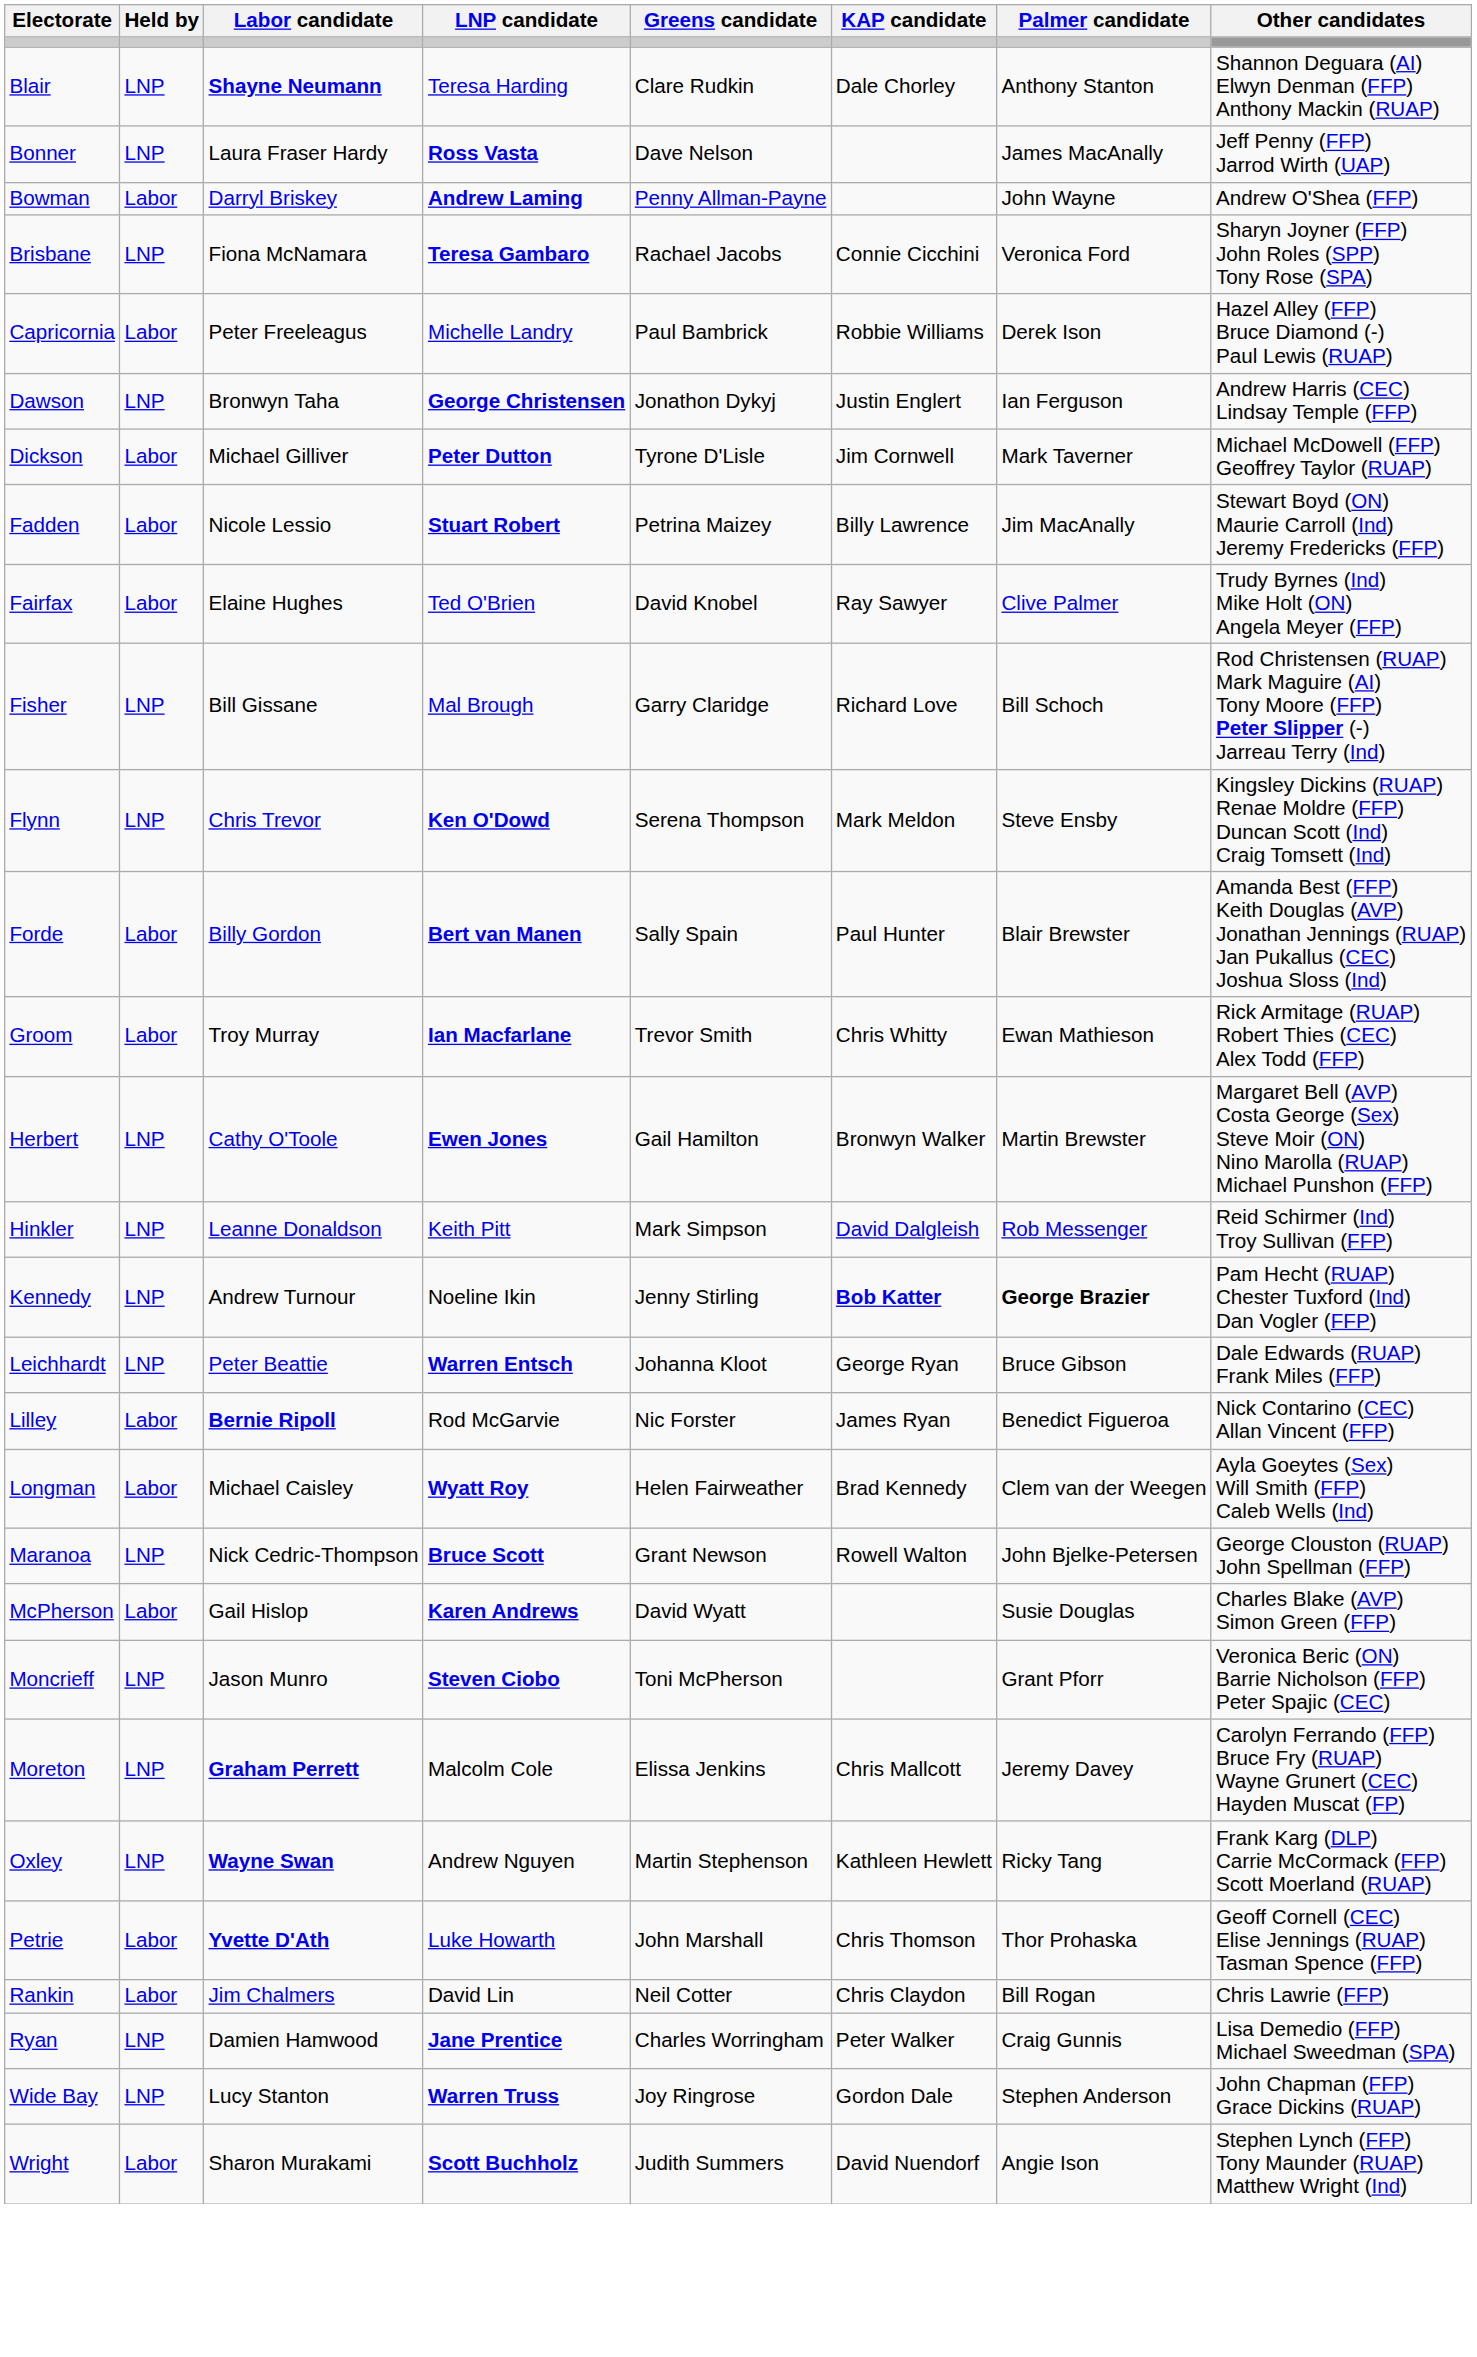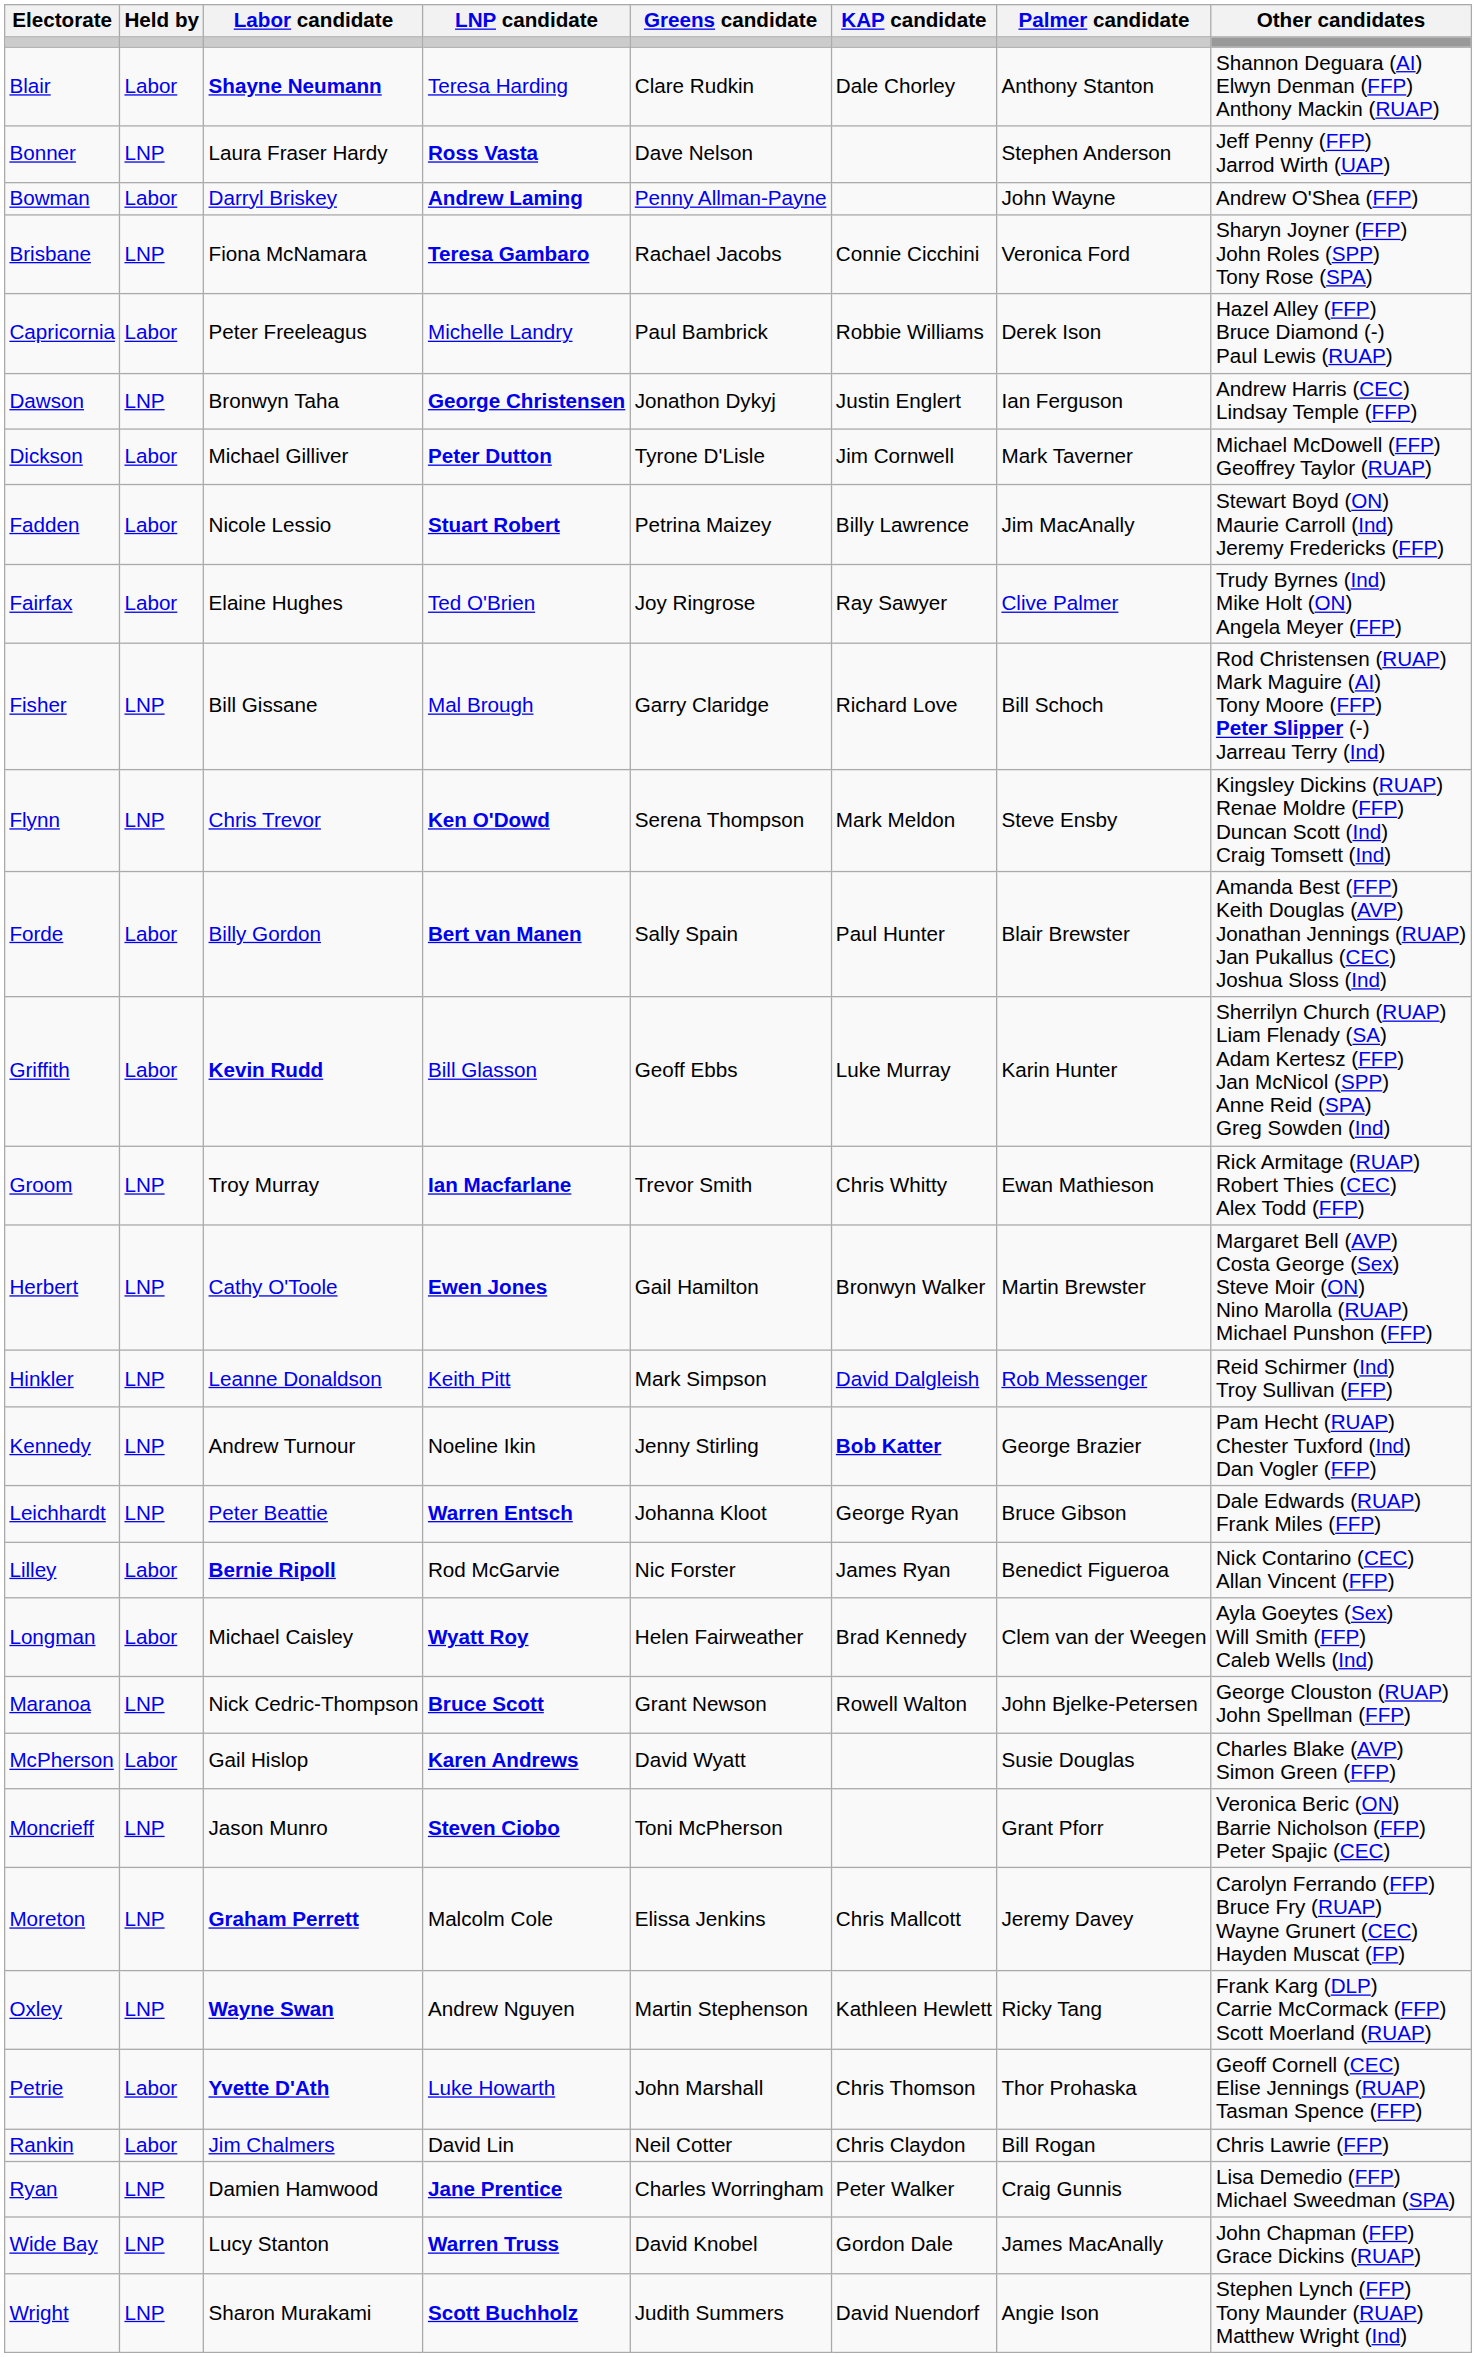Blair | Held by: LNP -> Labor
Bonner | Palmer candidate: James MacAnally -> Stephen Anderson
Fairfax | Greens candidate: David Knobel -> Joy Ringrose
+ row: Griffith | Labor | Kevin Rudd | Bill Glasson | Geoff Ebbs | Luke Murray | Karin Hunter | Sherrilyn Church (RUAP) Liam Flenady (SA) Adam Kertesz (FFP) Jan McNicol (SPP) Anne Reid (SPA) Greg Sowden (Ind)
Groom | Held by: Labor -> LNP
Kennedy | Palmer candidate: bold -> normal
Wide Bay | Greens candidate: Joy Ringrose -> David Knobel
Wide Bay | Palmer candidate: Stephen Anderson -> James MacAnally
Wright | Held by: Labor -> LNP
